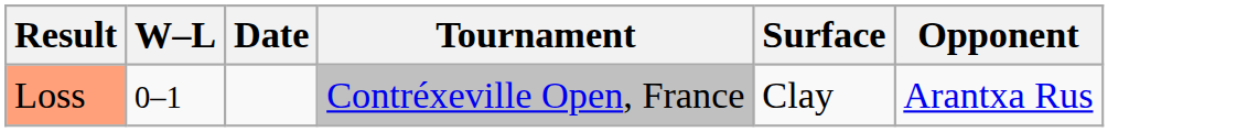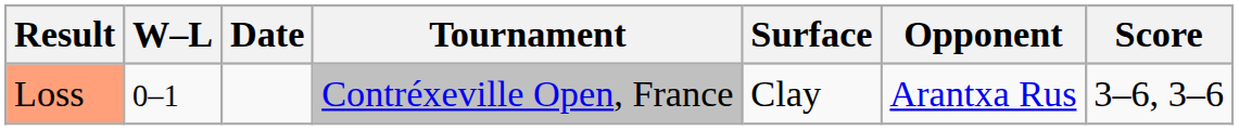+ column: Score | 3–6, 3–6
